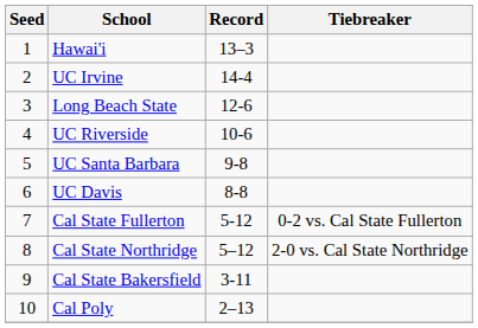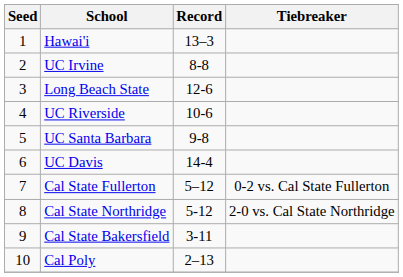UC Irvine | Record: 14-4 -> 8-8
UC Davis | Record: 8-8 -> 14-4
Cal State Fullerton | Record: 5-12 -> 5–12
Cal State Northridge | Record: 5–12 -> 5-12
